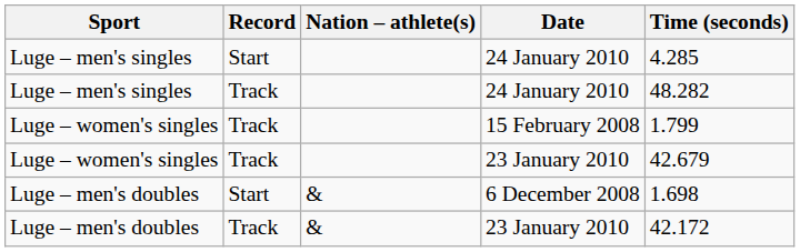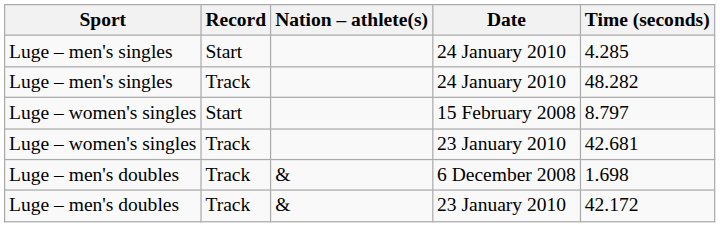15 February 2008 | Record: Track -> Start
15 February 2008 | Time (seconds): 1.799 -> 8.797
Luge – women's singles / 23 January 2010 | Time (seconds): 42.679 -> 42.681
6 December 2008 | Record: Start -> Track
